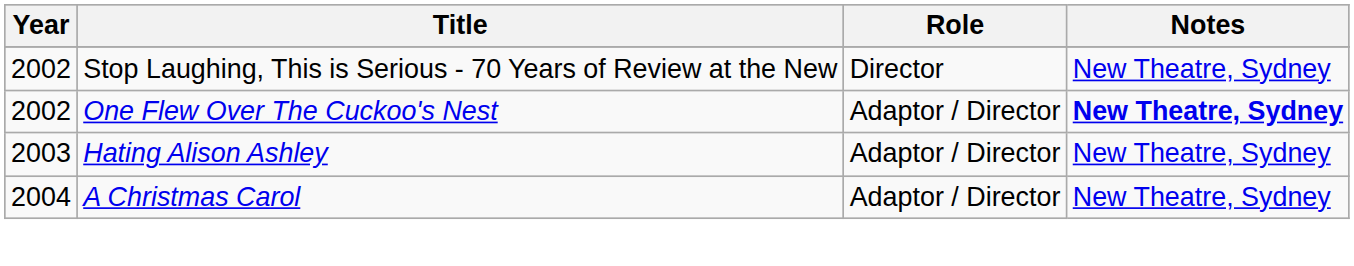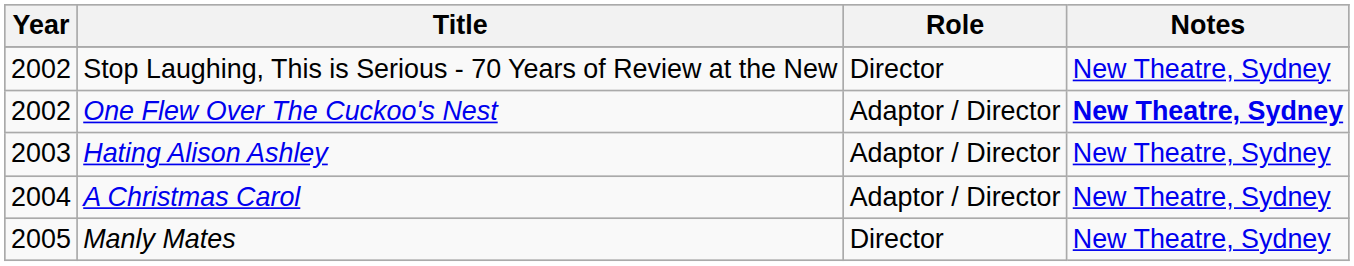+ row: 2005 | Manly Mates | Director | New Theatre, Sydney
